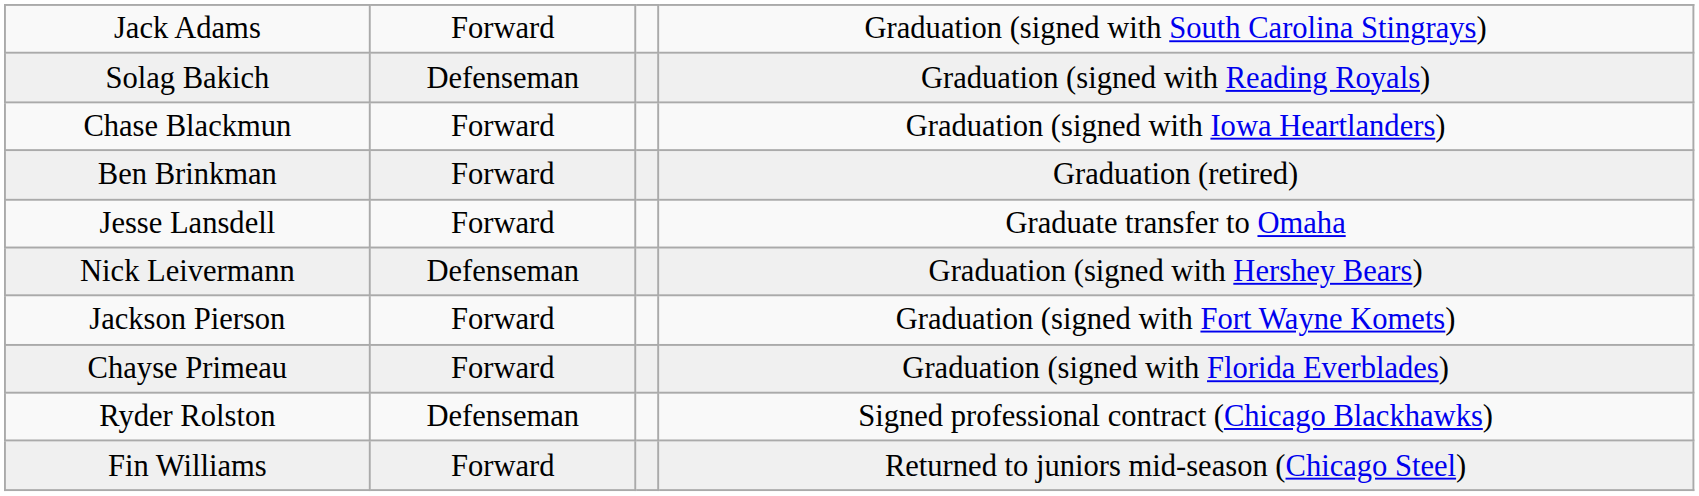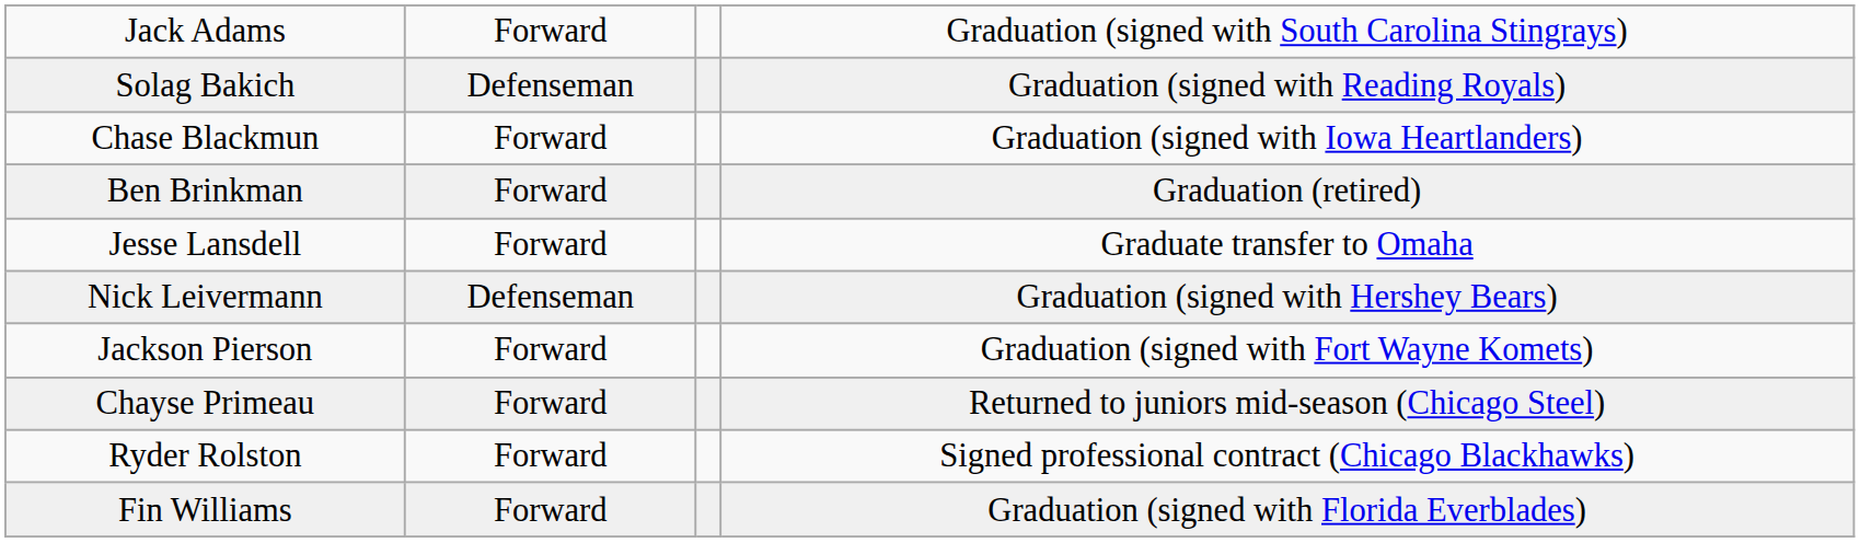Chayse Primeau | column 4: Graduation (signed with Florida Everblades) -> Returned to juniors mid-season (Chicago Steel)
Ryder Rolston | column 2: Defenseman -> Forward
Fin Williams | column 4: Returned to juniors mid-season (Chicago Steel) -> Graduation (signed with Florida Everblades)
